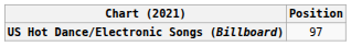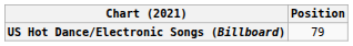US Hot Dance/Electronic Songs (Billboard) | Position: 97 -> 79
